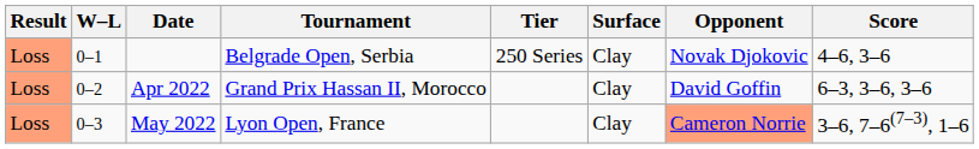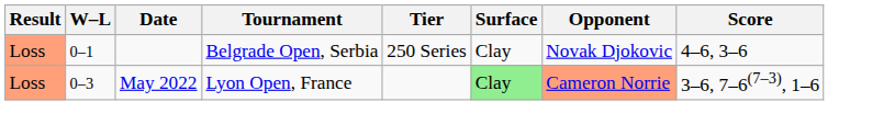- row: Loss | 0–2 | Apr 2022 | Grand Prix Hassan II, Morocco | Clay | David Goffin | 6–3, 3–6, 3–6
May 2022 | Surface: no background -> lightgreen background
